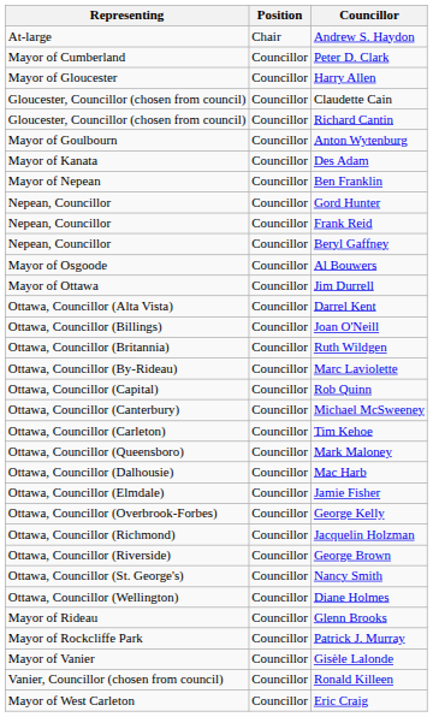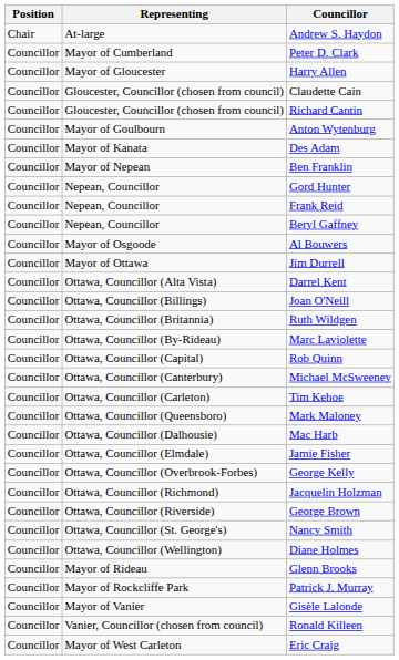columns swapped: Position <-> Representing
